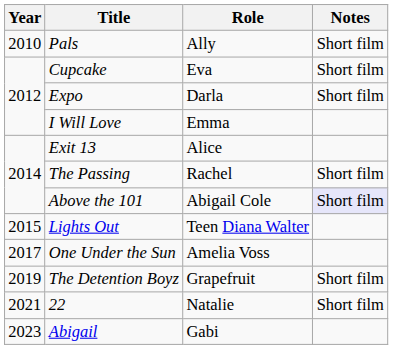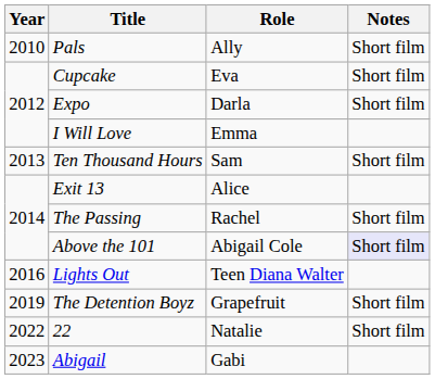+ row: 2013 | Ten Thousand Hours | Sam | Short film
Lights Out | Year: 2015 -> 2016
- row: 2017 | One Under the Sun | Amelia Voss
22 | Year: 2021 -> 2022
